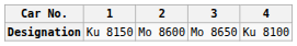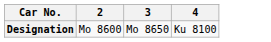- column: 1 | Ku 8150
